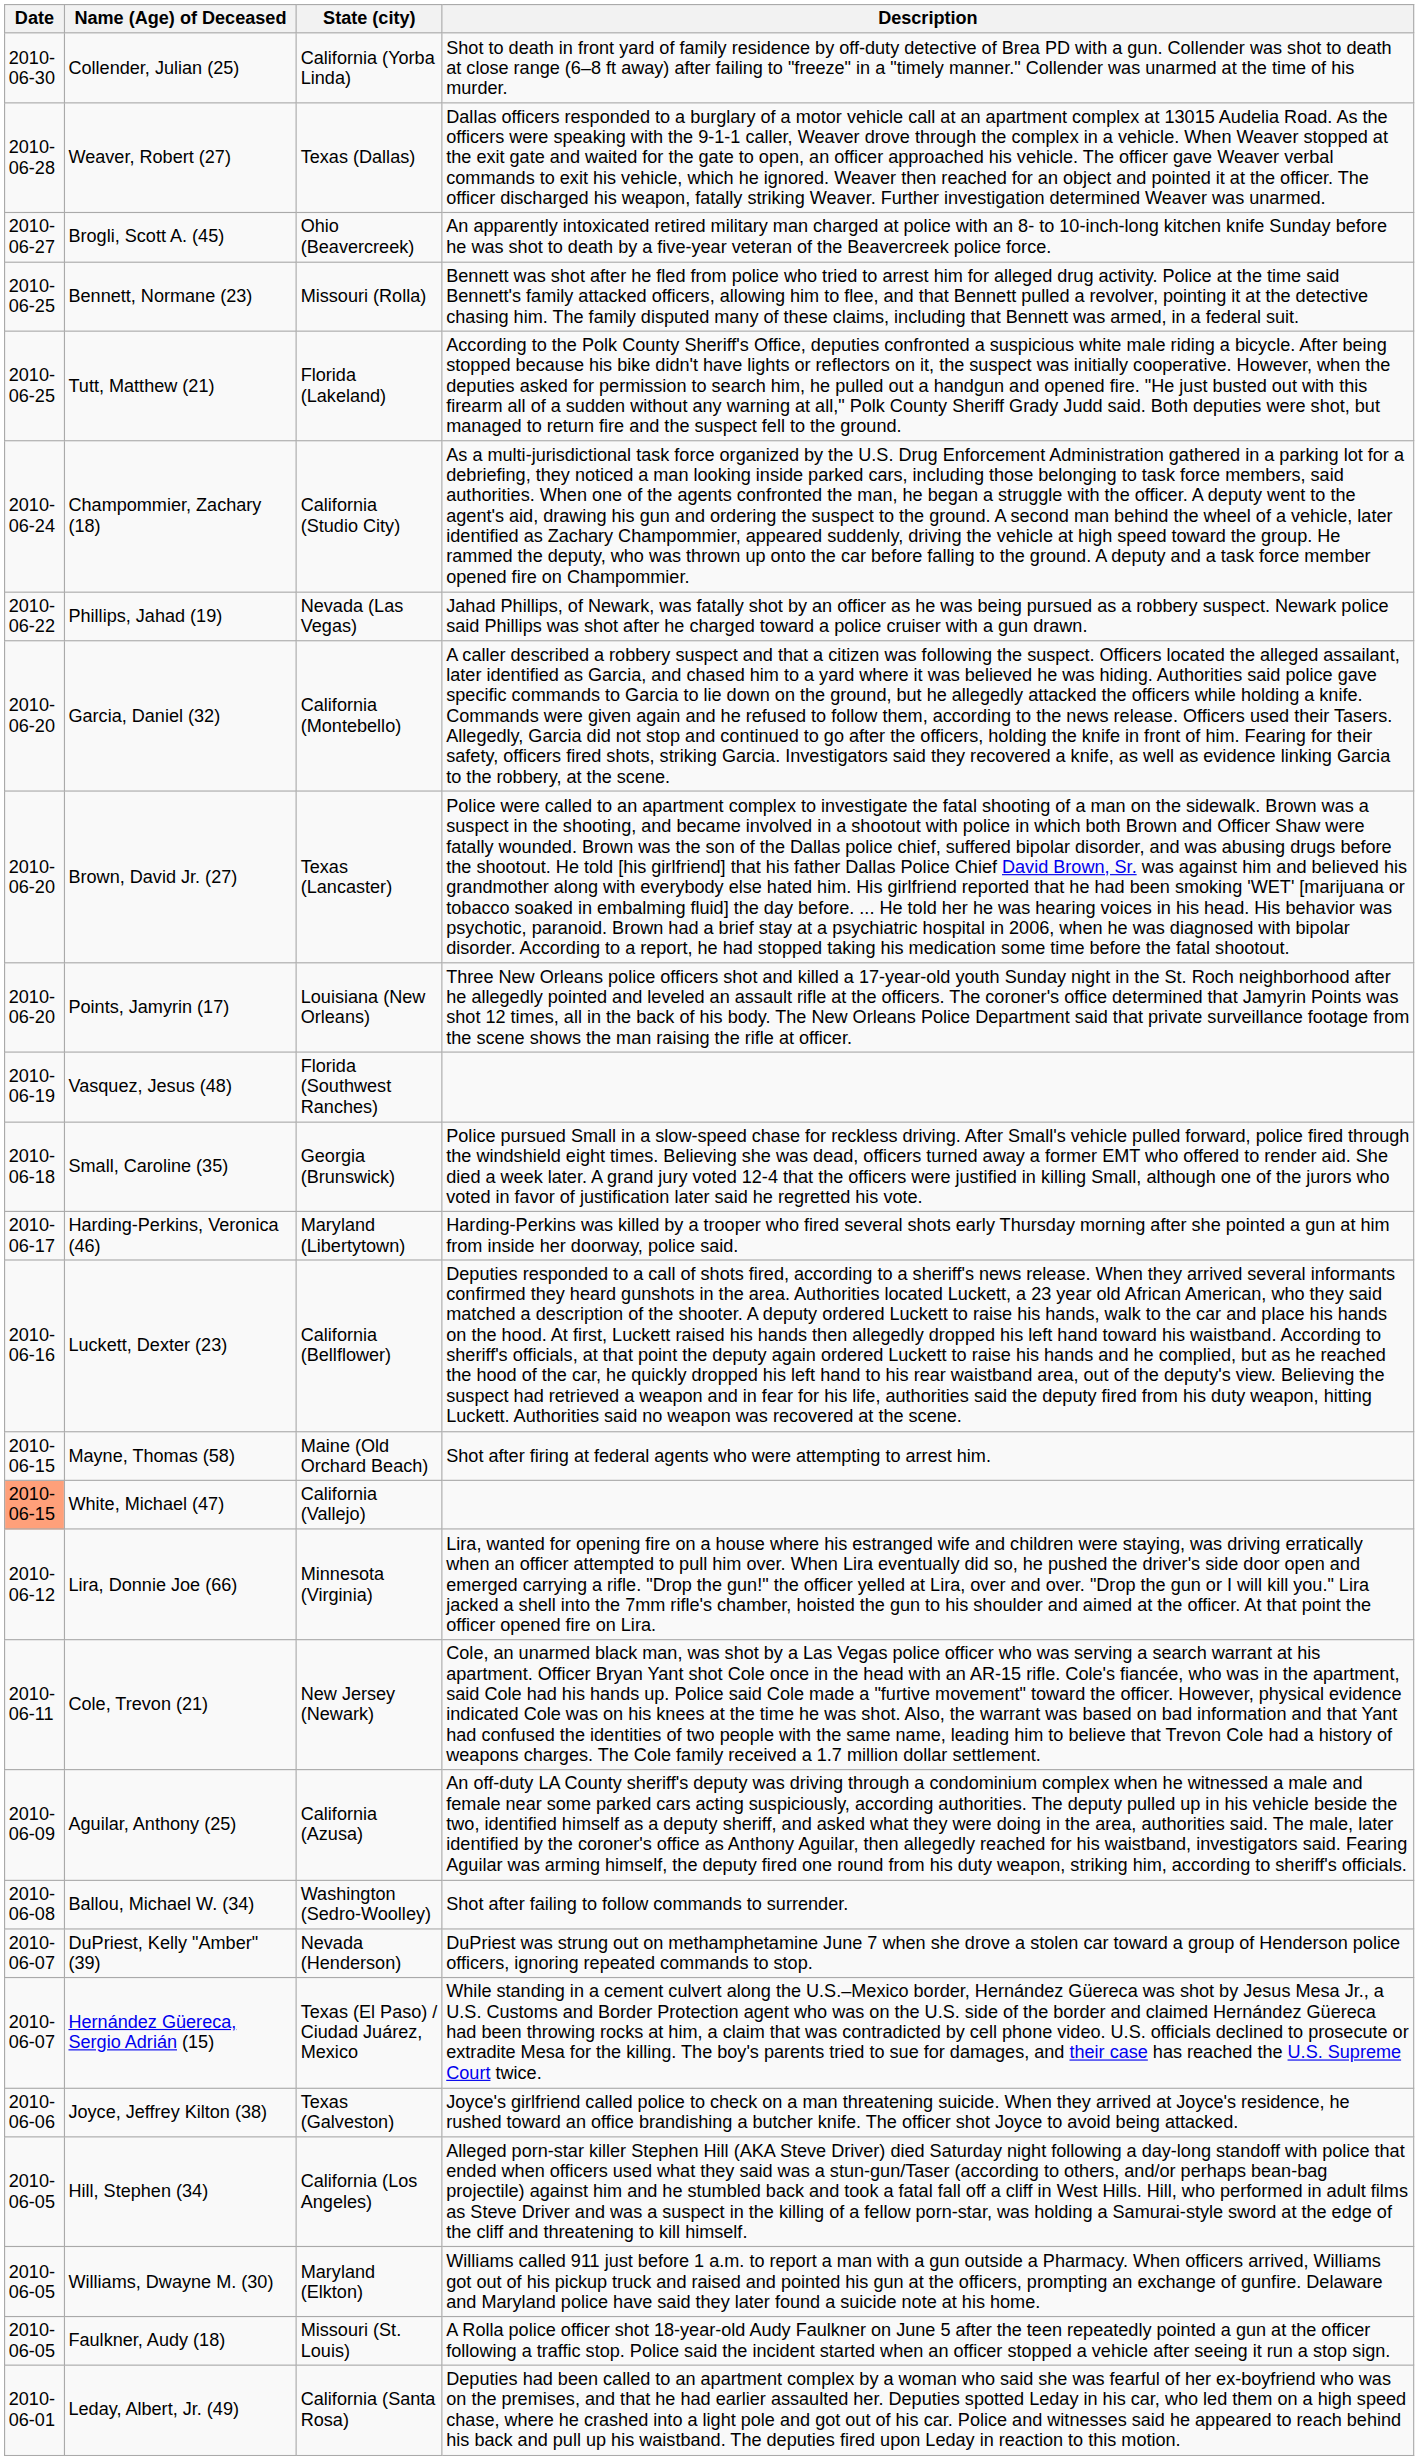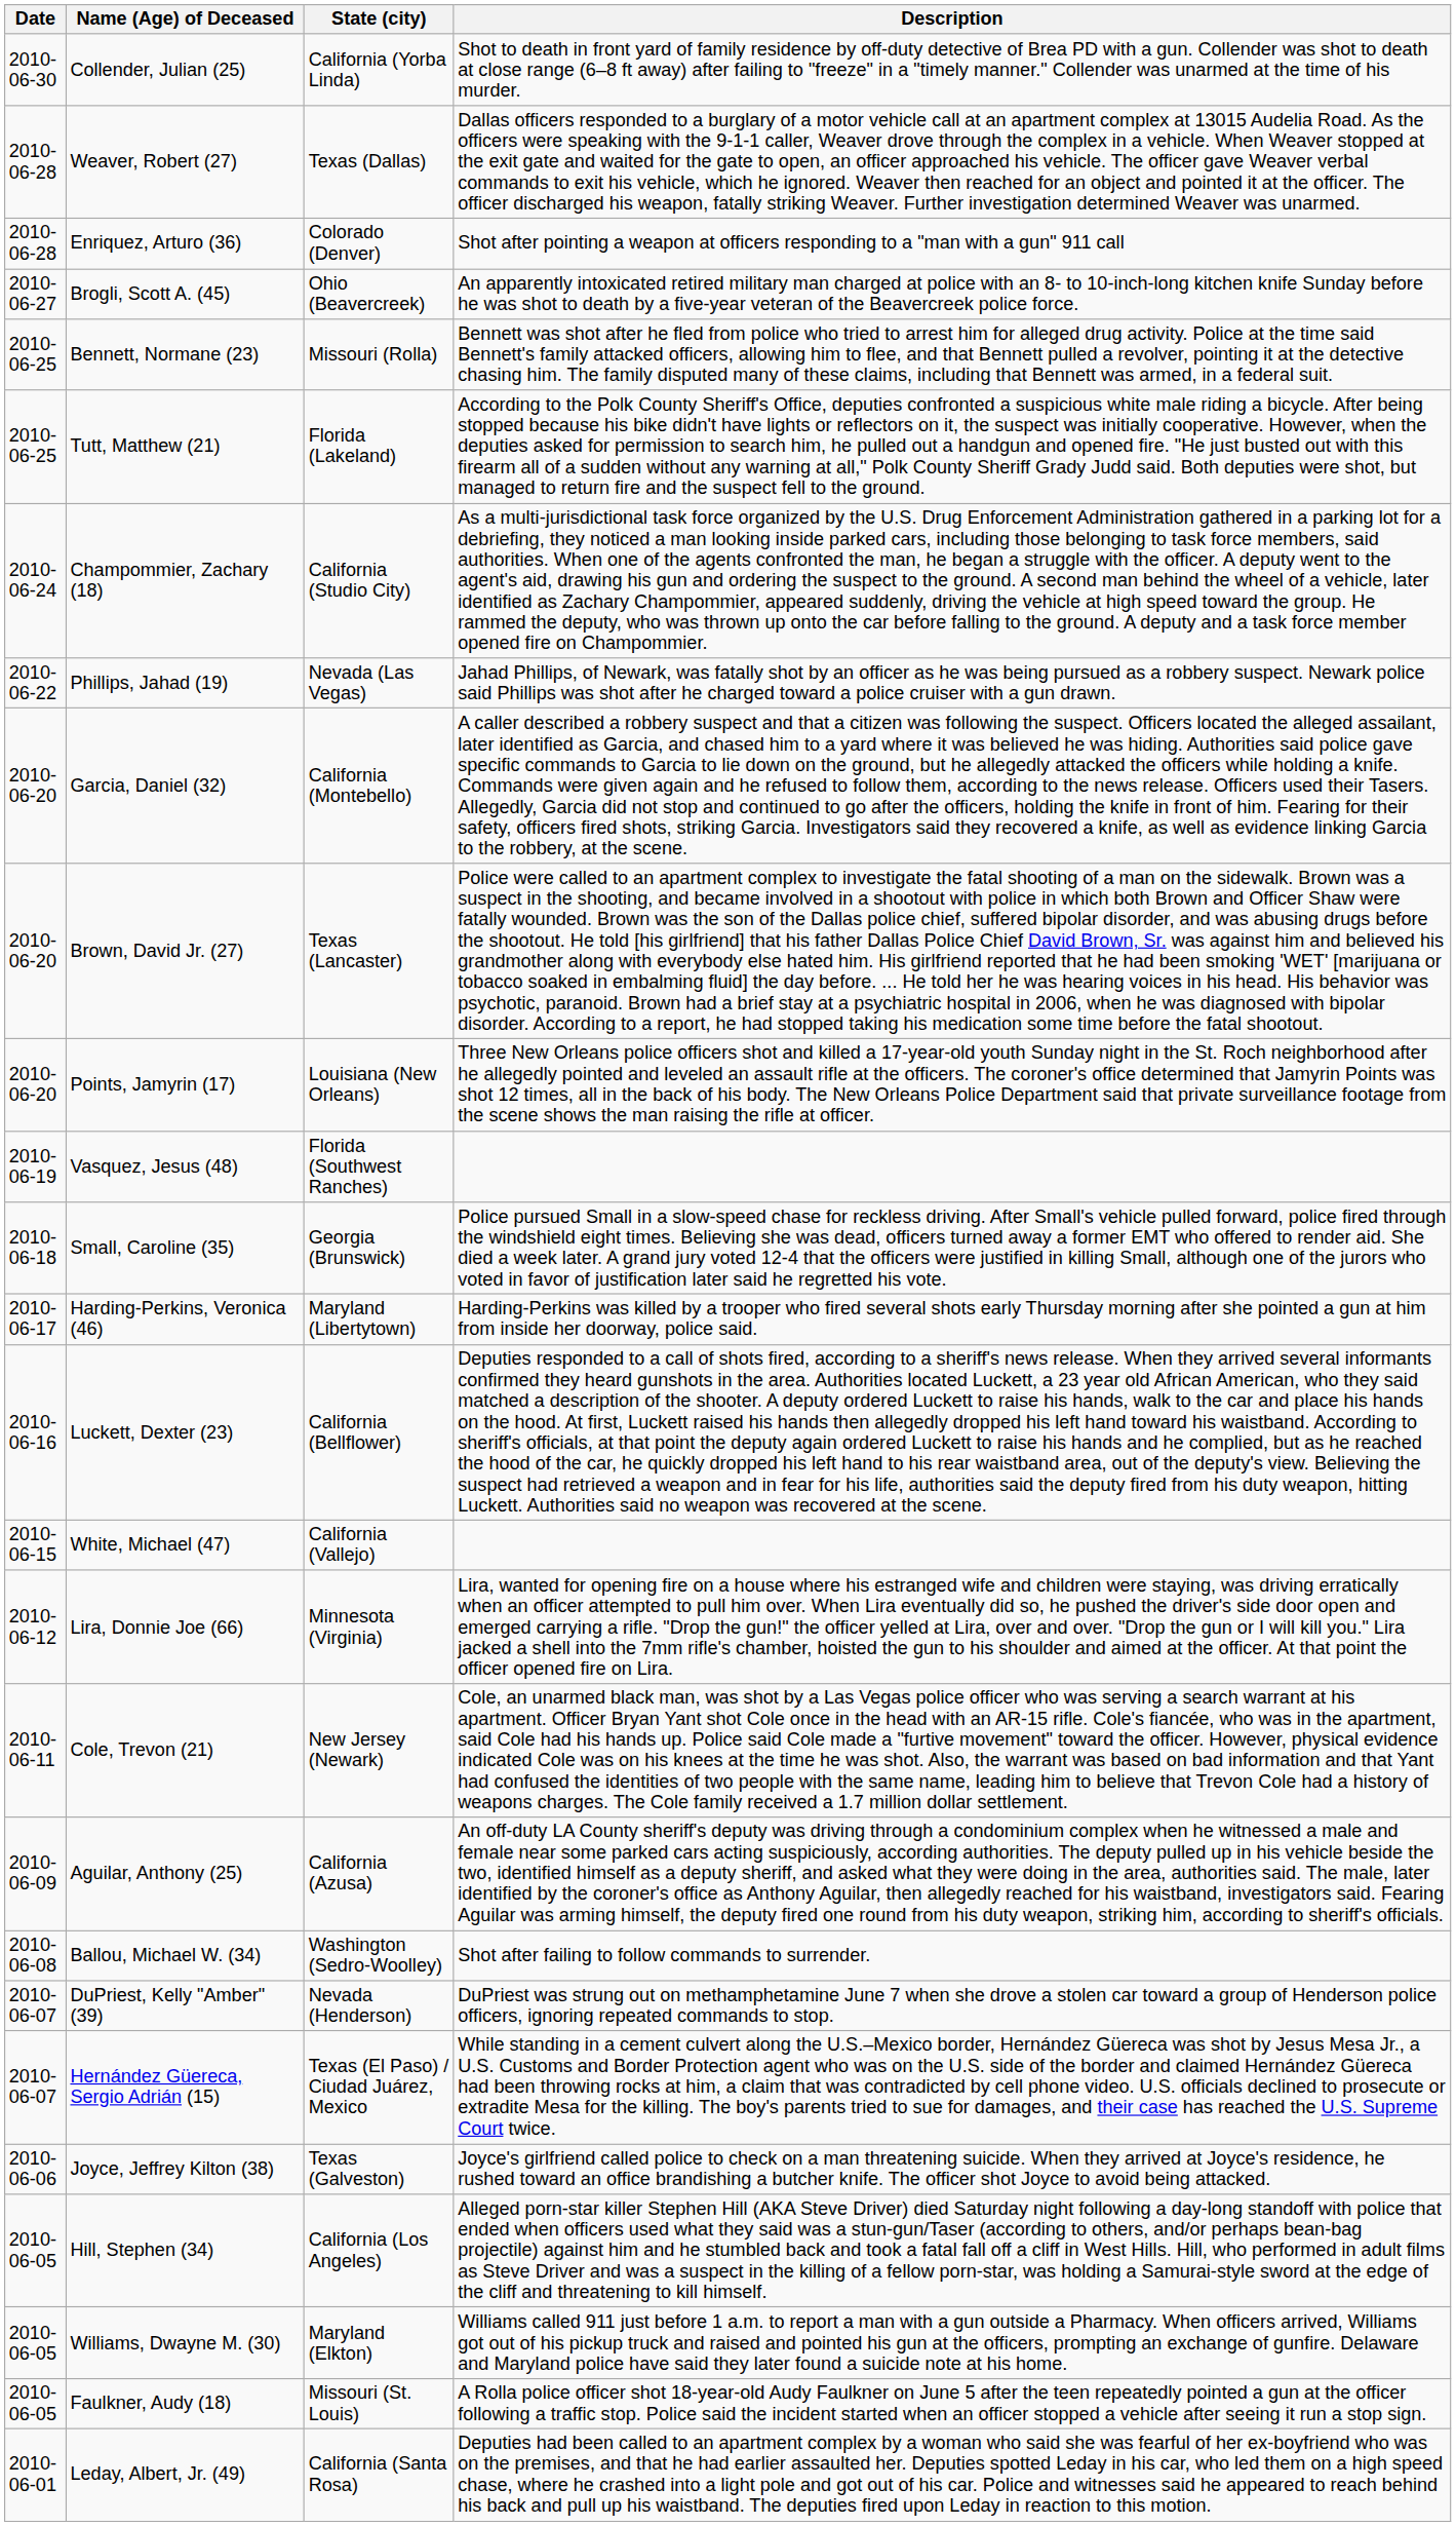+ row: 2010-06-28 | Enriquez, Arturo (36) | Colorado (Denver) | Shot after pointing a weapon at officers responding to a "man with a gun" 911 call
- row: 2010-06-15 | Mayne, Thomas (58) | Maine (Old Orchard Beach) | Shot after firing at federal agents who were attempting to arrest him.
White, Michael (47) | Date: lightsalmon background -> no background
